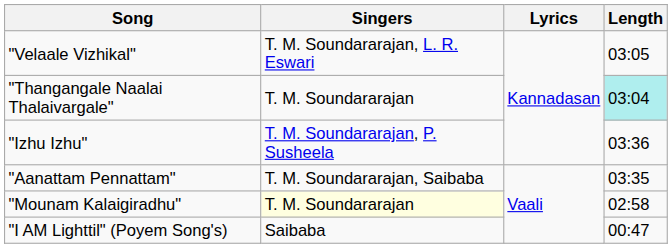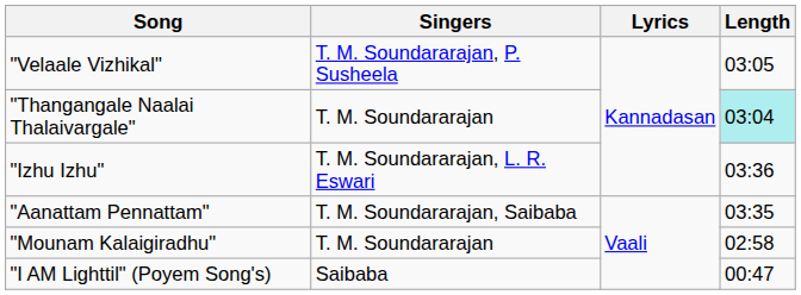"Velaale Vizhikal" | Singers: T. M. Soundararajan, L. R. Eswari -> T. M. Soundararajan, P. Susheela
"Izhu Izhu" | Singers: T. M. Soundararajan, P. Susheela -> T. M. Soundararajan, L. R. Eswari
"Mounam Kalaigiradhu" | Singers: lightyellow background -> no background
